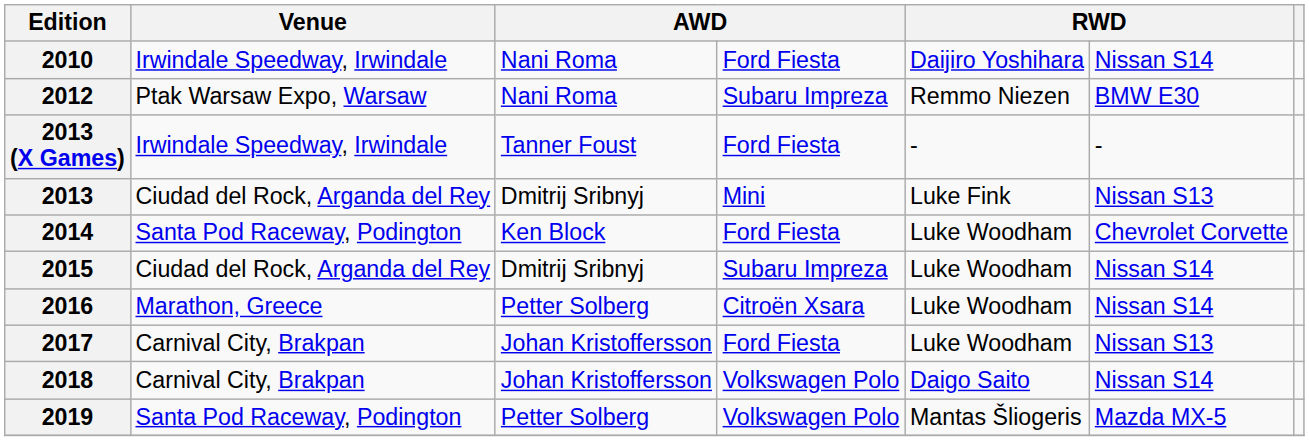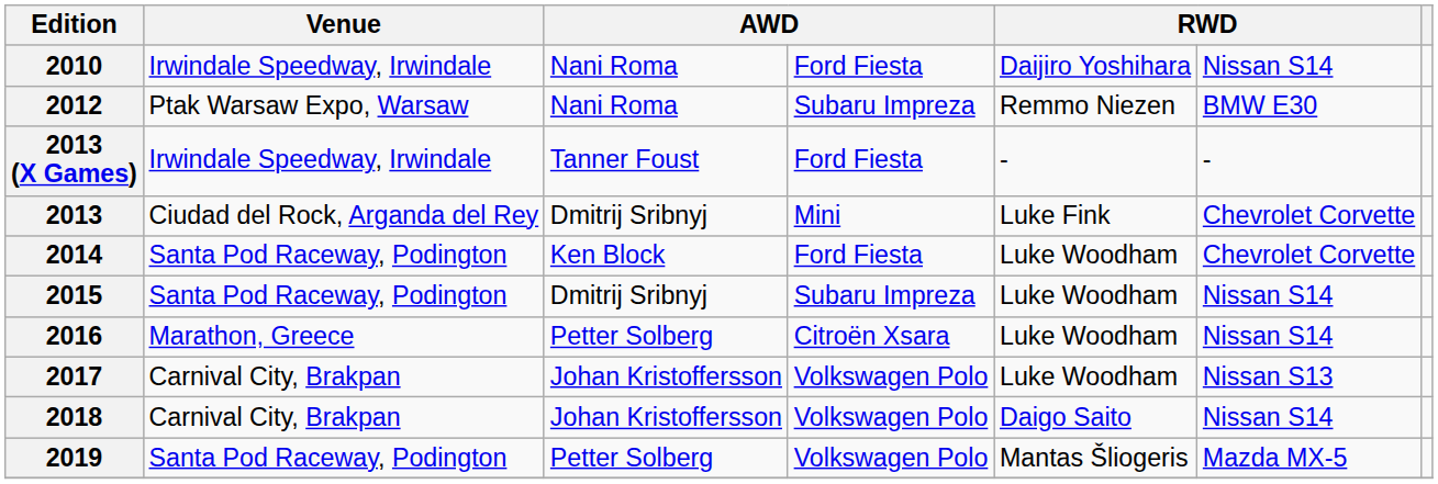2013 | column 6: Nissan S13 -> Chevrolet Corvette
2015 | Venue: Ciudad del Rock, Arganda del Rey -> Santa Pod Raceway, Podington
2017 | column 4: Ford Fiesta -> Volkswagen Polo
